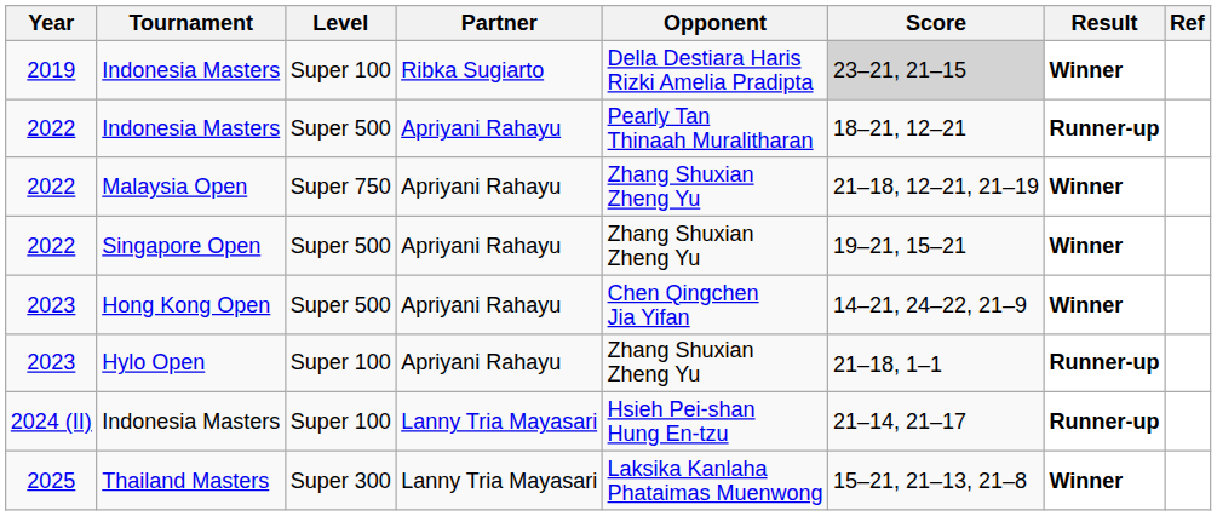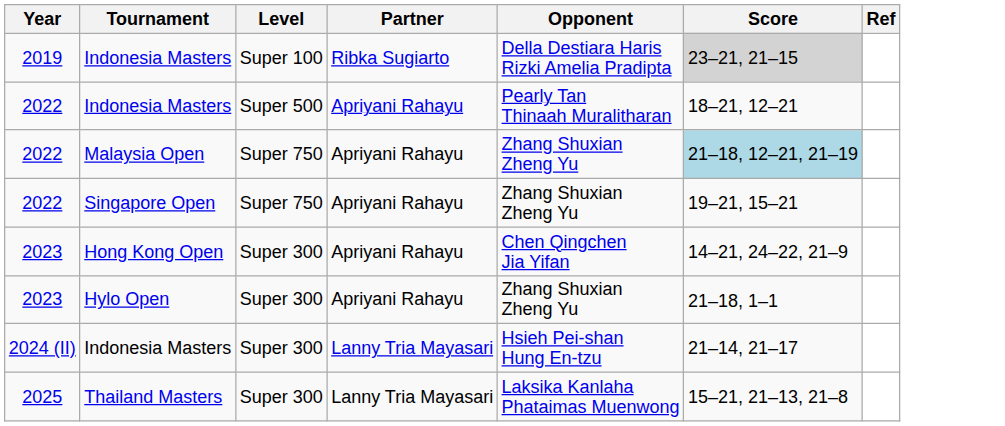- column: Result | Winner | Runner-up | Winner | Winner | Winner | Runner-up | Runner-up | Winner
Malaysia Open | Score: no background -> lightblue background
Singapore Open | Level: Super 500 -> Super 750
Hong Kong Open | Level: Super 500 -> Super 300
Hylo Open | Level: Super 100 -> Super 300
2024 (II) / Indonesia Masters | Level: Super 100 -> Super 300
